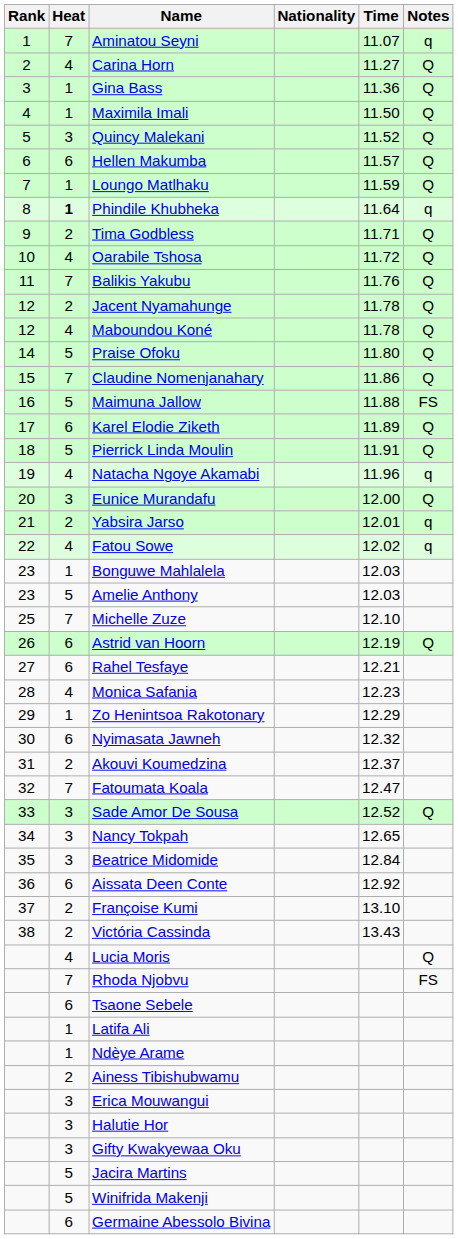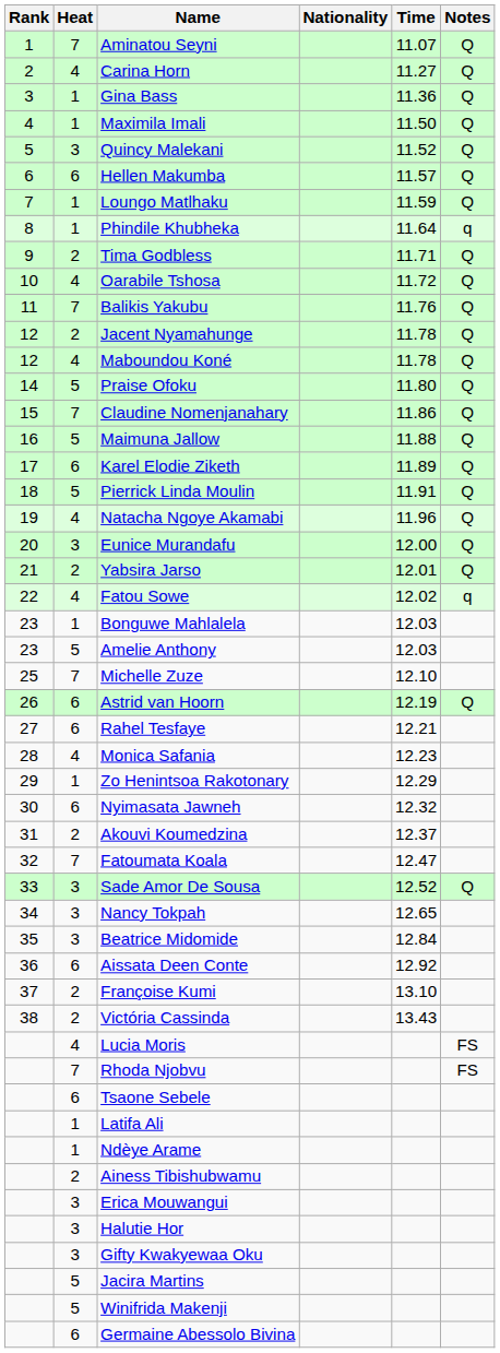Aminatou Seyni | Notes: q -> Q
Phindile Khubheka | Heat: bold -> normal
Maimuna Jallow | Notes: FS -> Q
Natacha Ngoye Akamabi | Notes: q -> Q
Yabsira Jarso | Notes: q -> Q
Lucia Moris | Notes: Q -> FS
